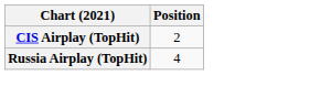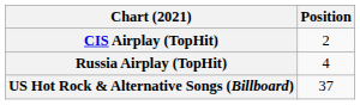+ row: US Hot Rock & Alternative Songs (Billboard) | 37
